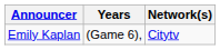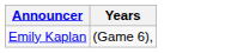- column: Network(s) | Citytv
